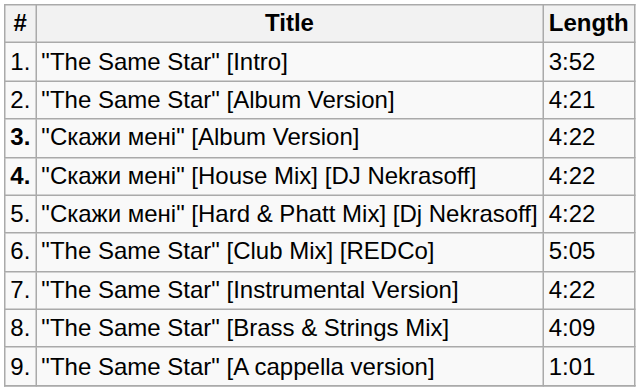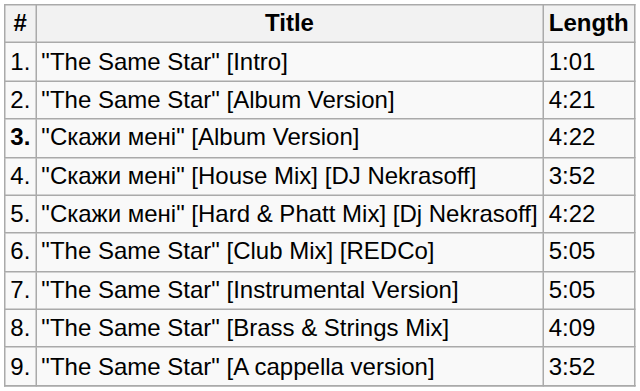"The Same Star" [Intro] | Length: 3:52 -> 1:01
"Скажи мені" [House Mix] [DJ Nekrasoff] | #: bold -> normal
"Скажи мені" [House Mix] [DJ Nekrasoff] | Length: 4:22 -> 3:52
"The Same Star" [Instrumental Version] | Length: 4:22 -> 5:05
"The Same Star" [A cappella version] | Length: 1:01 -> 3:52
